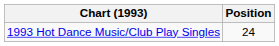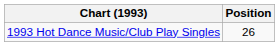1993 Hot Dance Music/Club Play Singles | Position: 24 -> 26
